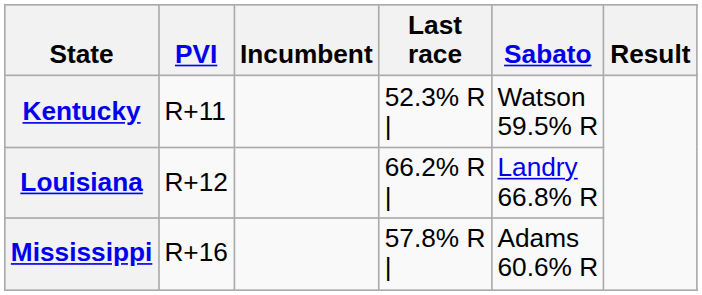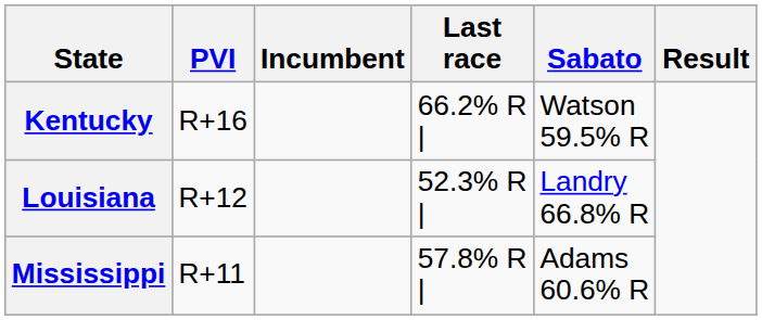Kentucky | PVI: R+11 -> R+16
Kentucky | Last race: 52.3% R | -> 66.2% R |
Louisiana | Last race: 66.2% R | -> 52.3% R |
Mississippi | PVI: R+16 -> R+11
